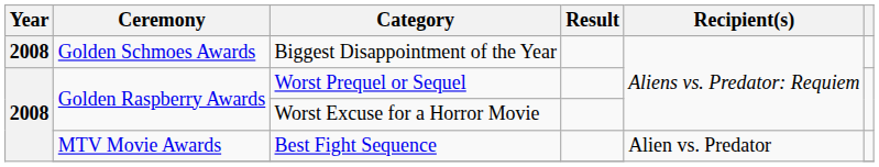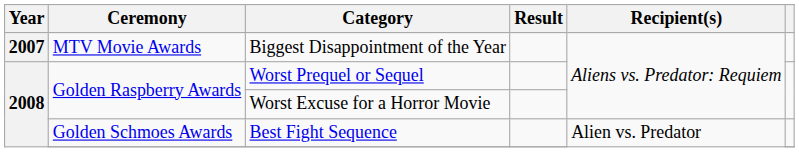Biggest Disappointment of the Year | Year: 2008 -> 2007
Biggest Disappointment of the Year | Ceremony: Golden Schmoes Awards -> MTV Movie Awards
Best Fight Sequence | Ceremony: MTV Movie Awards -> Golden Schmoes Awards
